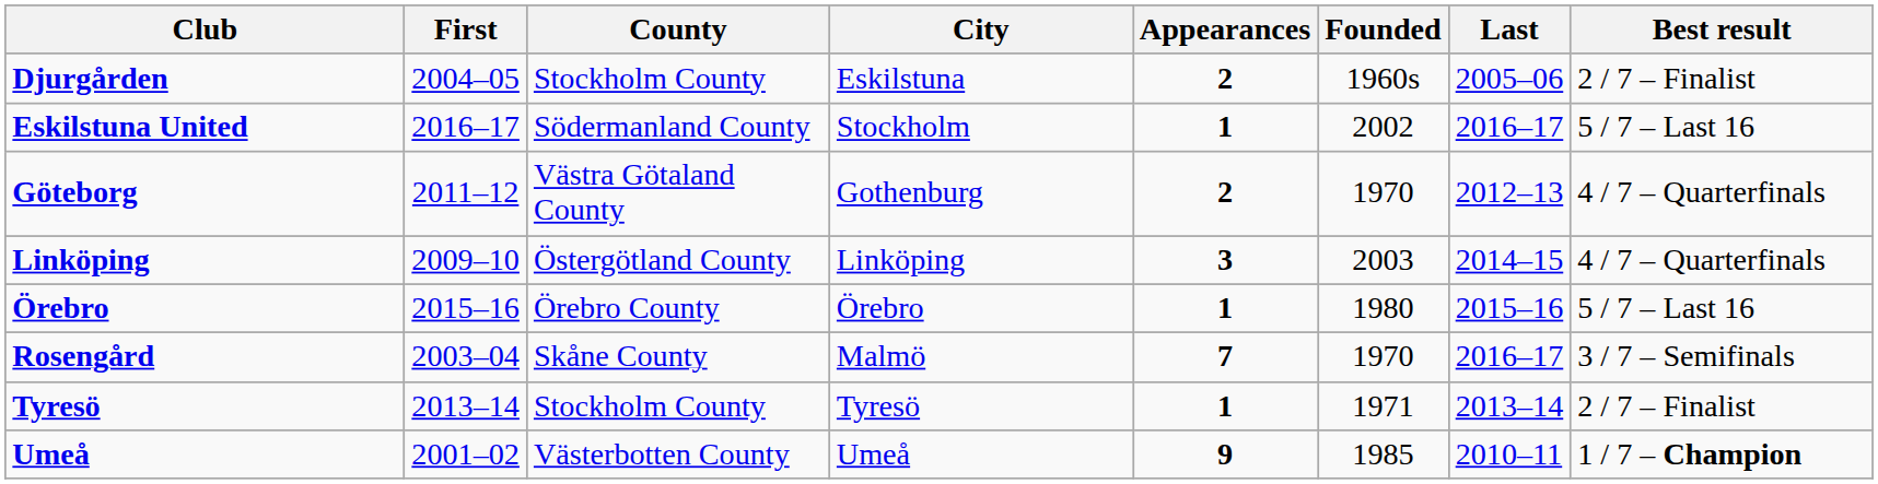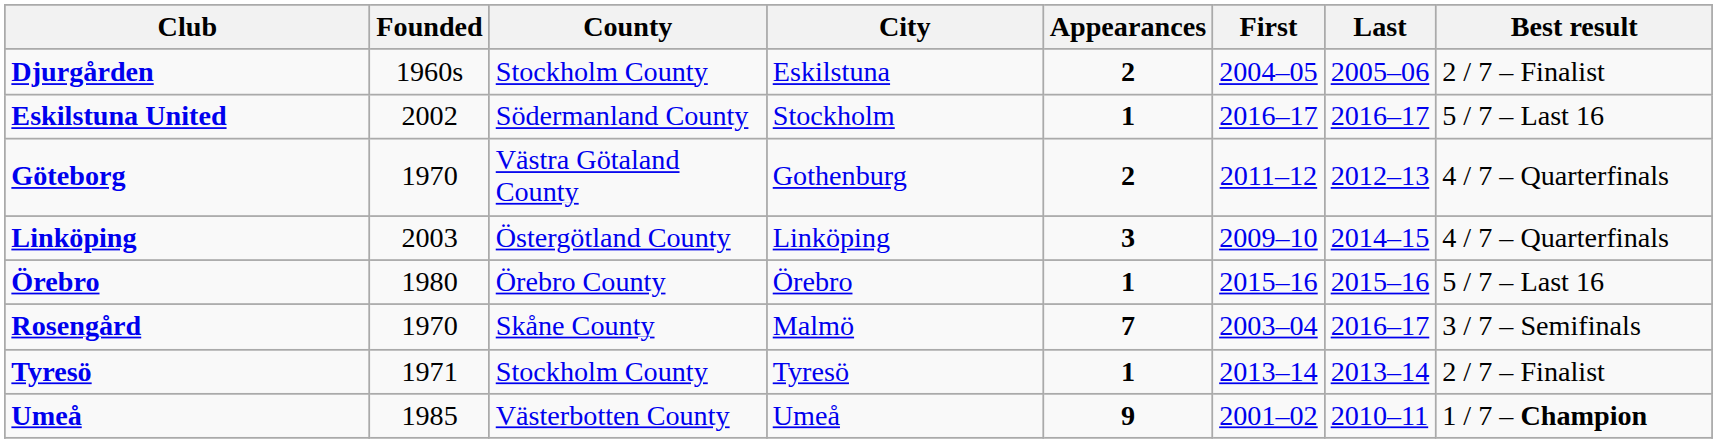columns swapped: Founded <-> First
